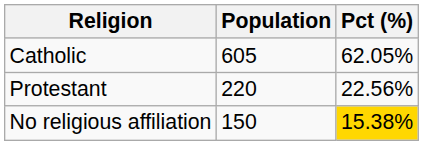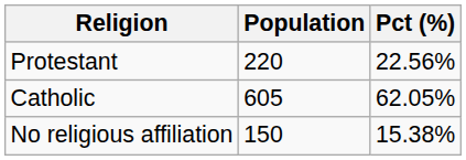rows swapped: Catholic <-> Protestant
No religious affiliation | Pct (%): gold background -> no background
